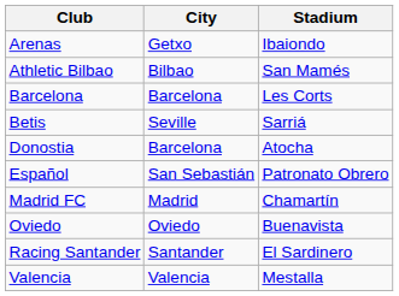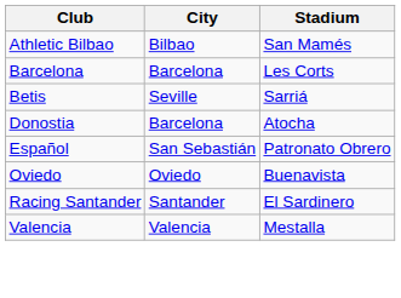- row: Arenas | Getxo | Ibaiondo
- row: Madrid FC | Madrid | Chamartín
